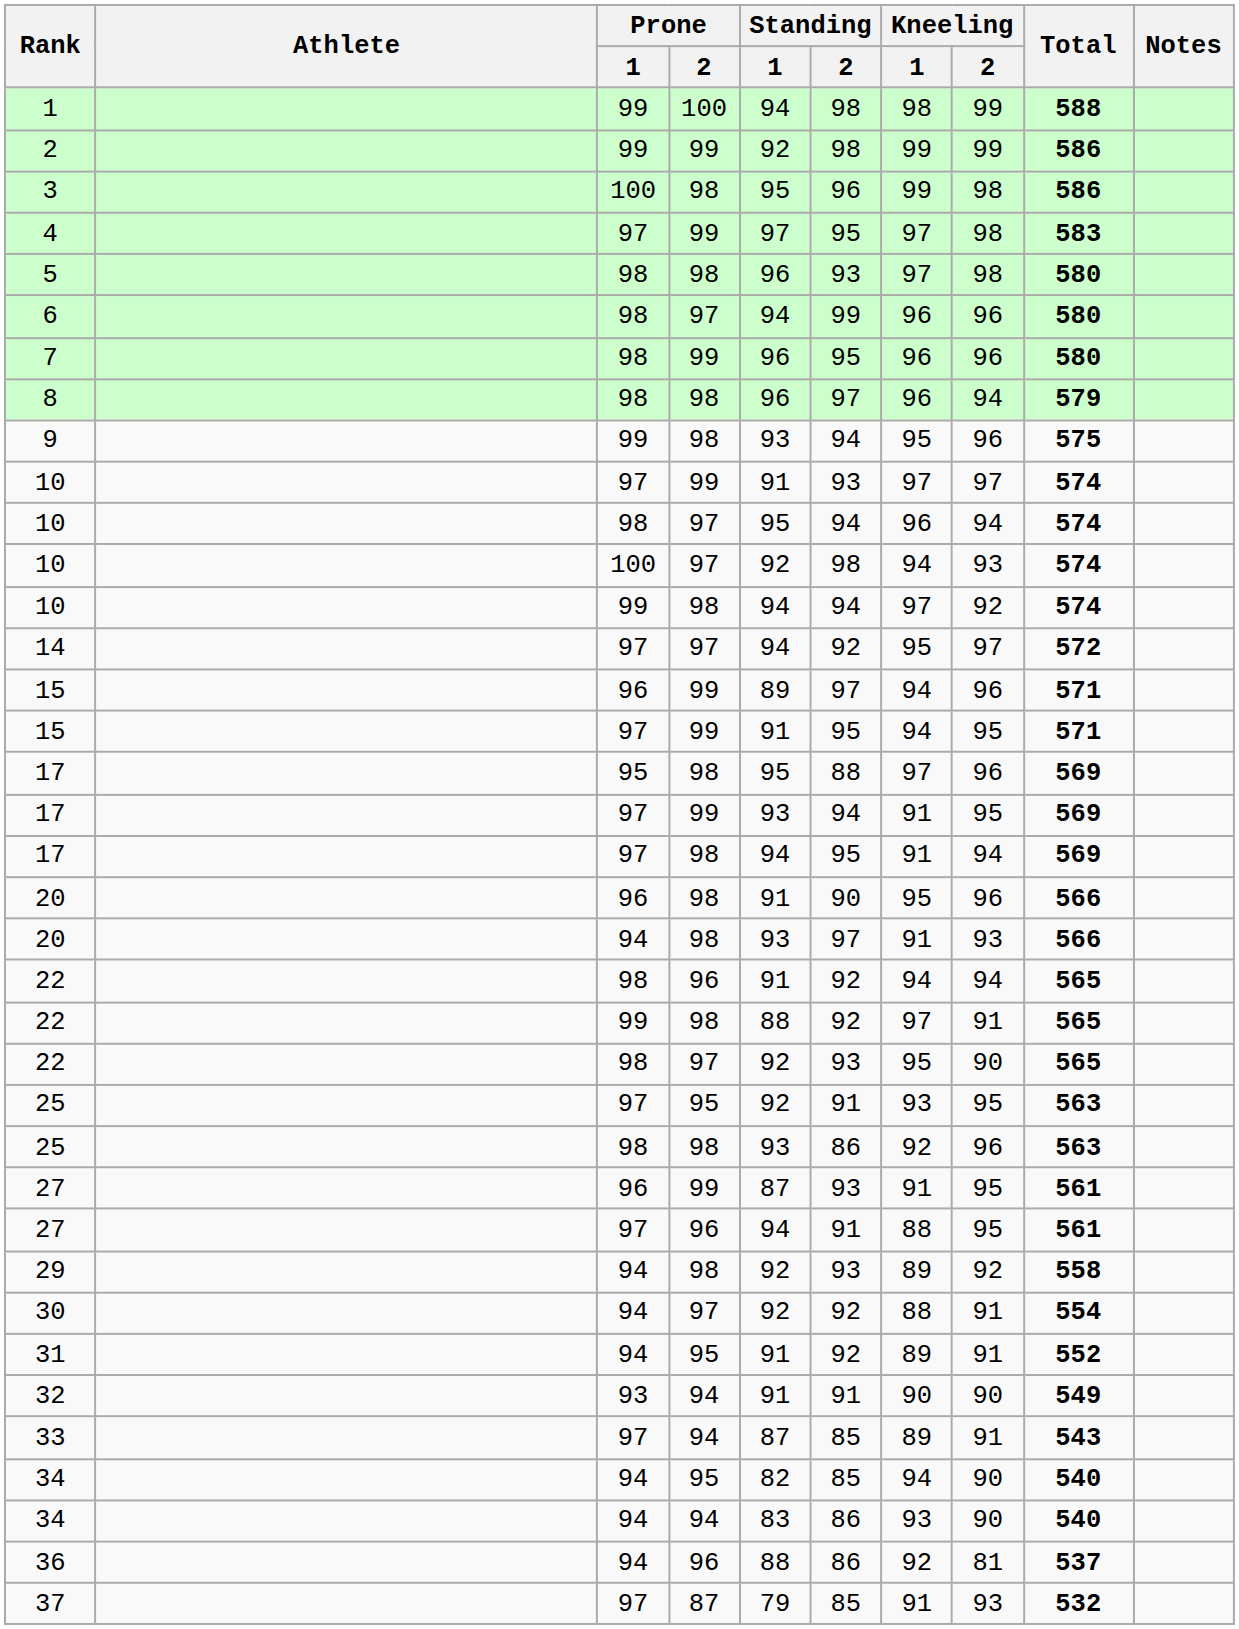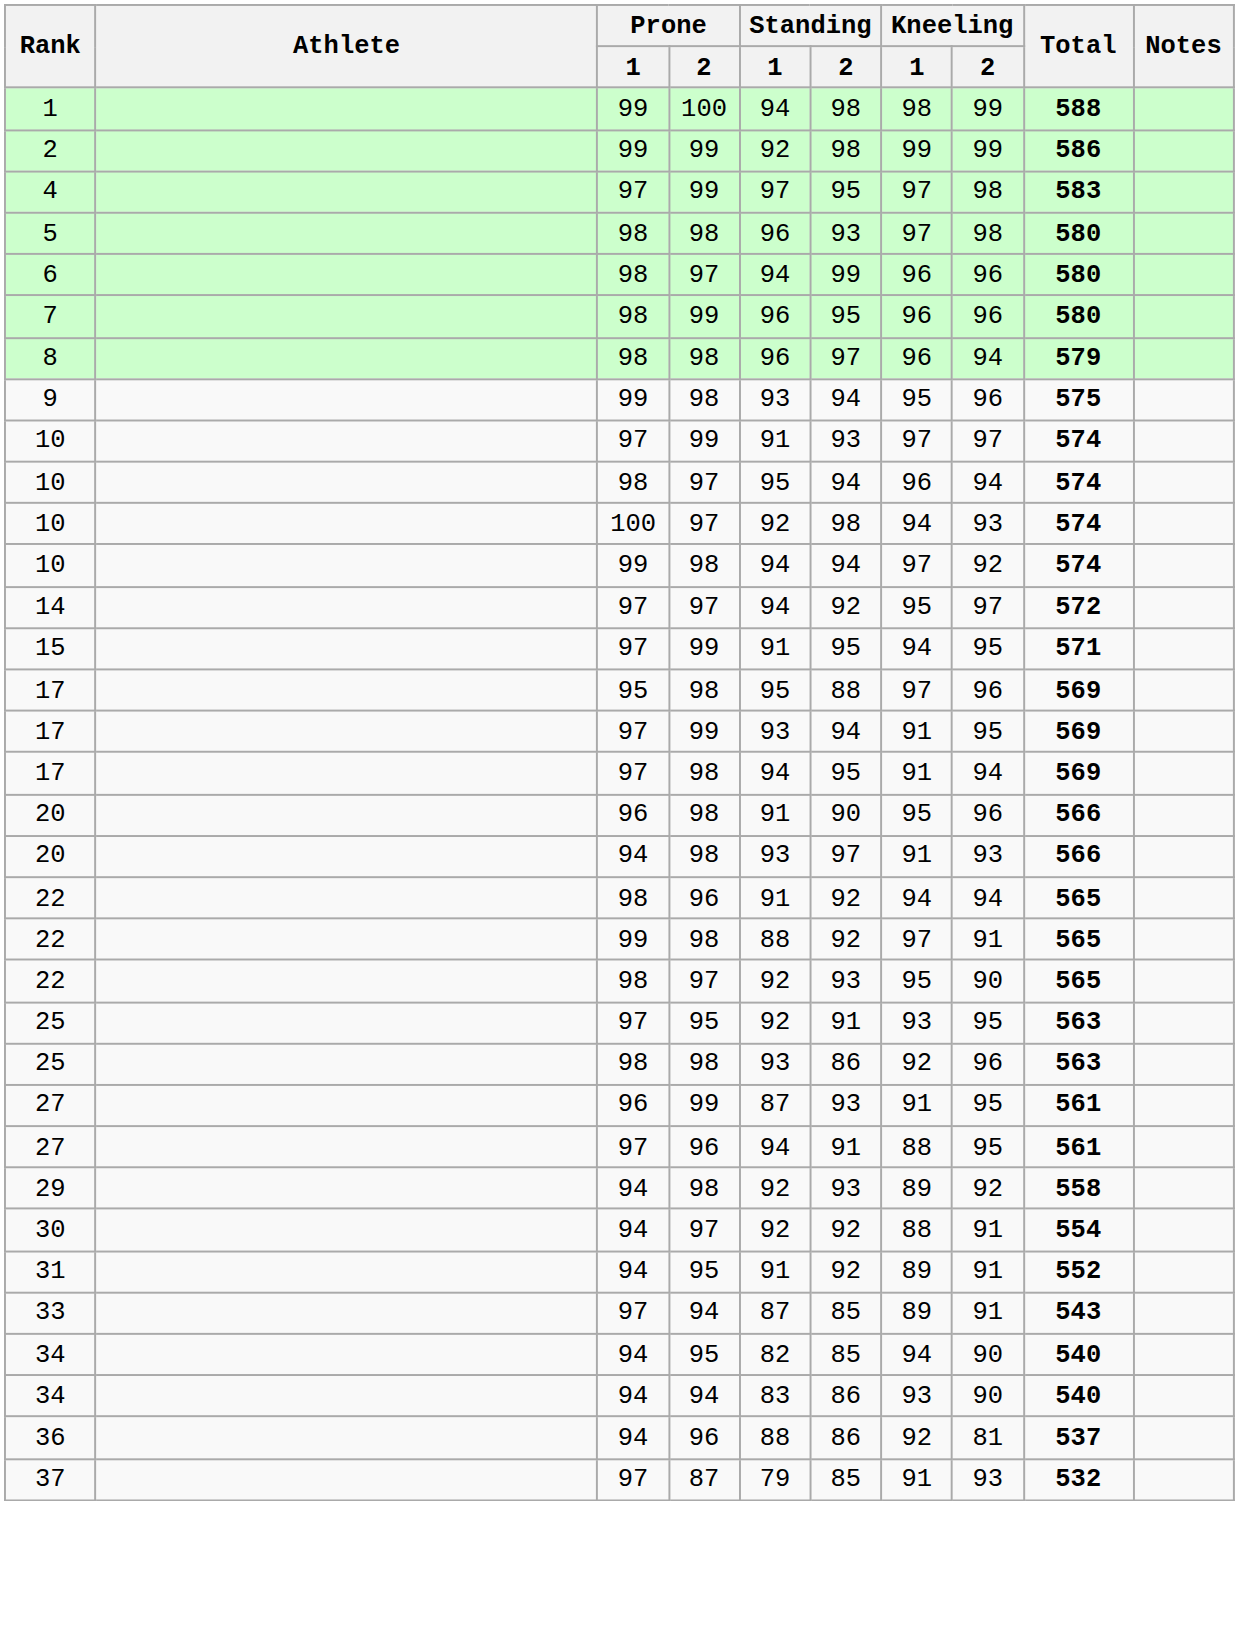- row: 3 | 100 | 98 | 95 | 96 | 99 | 98 | 586
- row: 15 | 96 | 99 | 89 | 97 | 94 | 96 | 571
- row: 32 | 93 | 94 | 91 | 91 | 90 | 90 | 549
